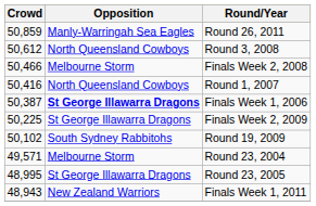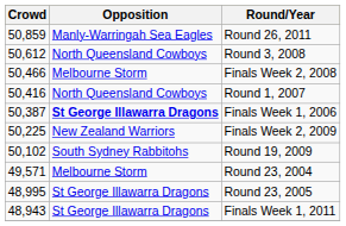Finals Week 2, 2009 | Opposition: St George Illawarra Dragons -> New Zealand Warriors
Finals Week 1, 2011 | Opposition: New Zealand Warriors -> St George Illawarra Dragons
